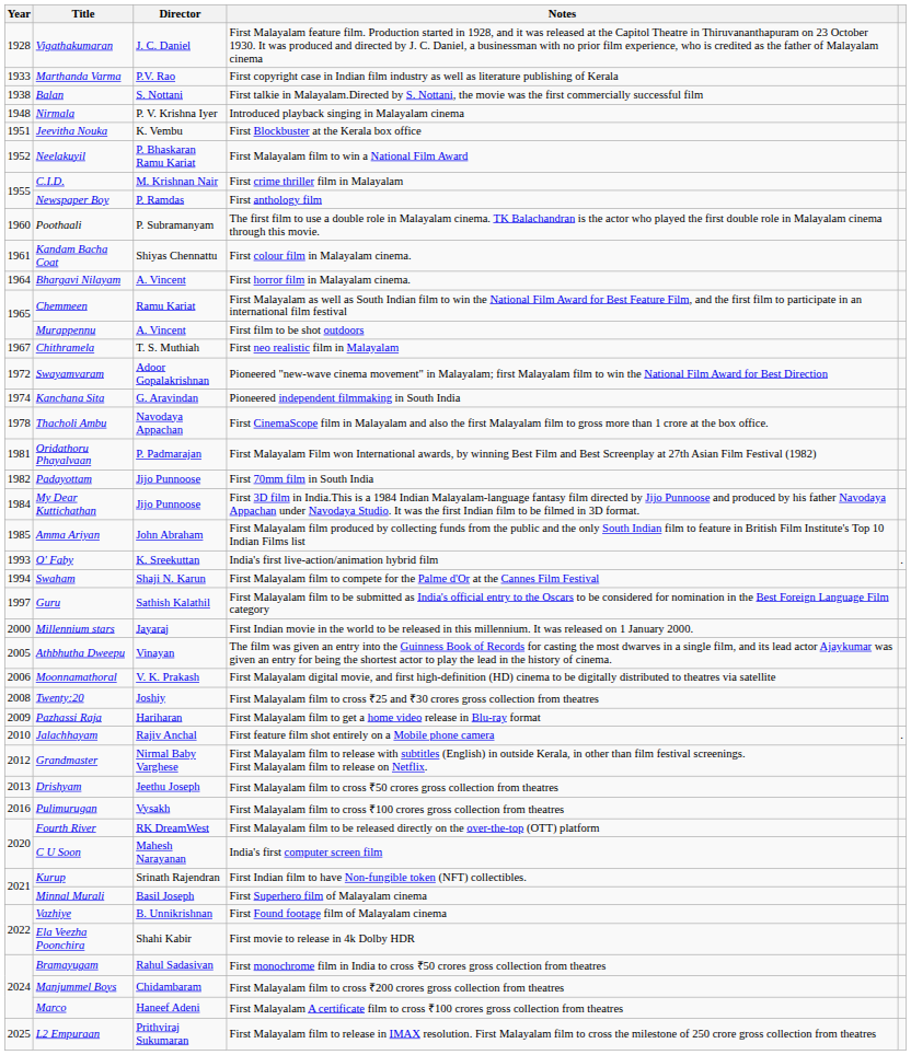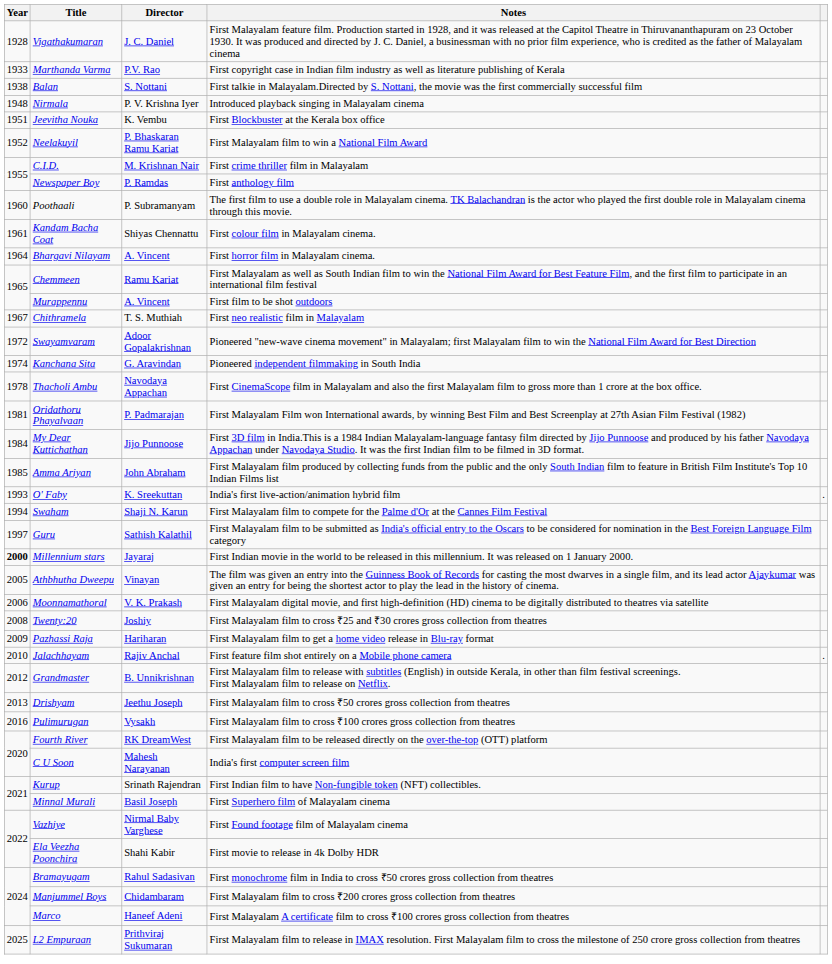- row: 1982 | Padayottam | Jijo Punnoose | First 70mm film in South India
Millennium stars | Year: normal -> bold
Grandmaster | Director: Nirmal Baby Varghese -> B. Unnikrishnan
Vazhiye | Director: B. Unnikrishnan -> Nirmal Baby Varghese
